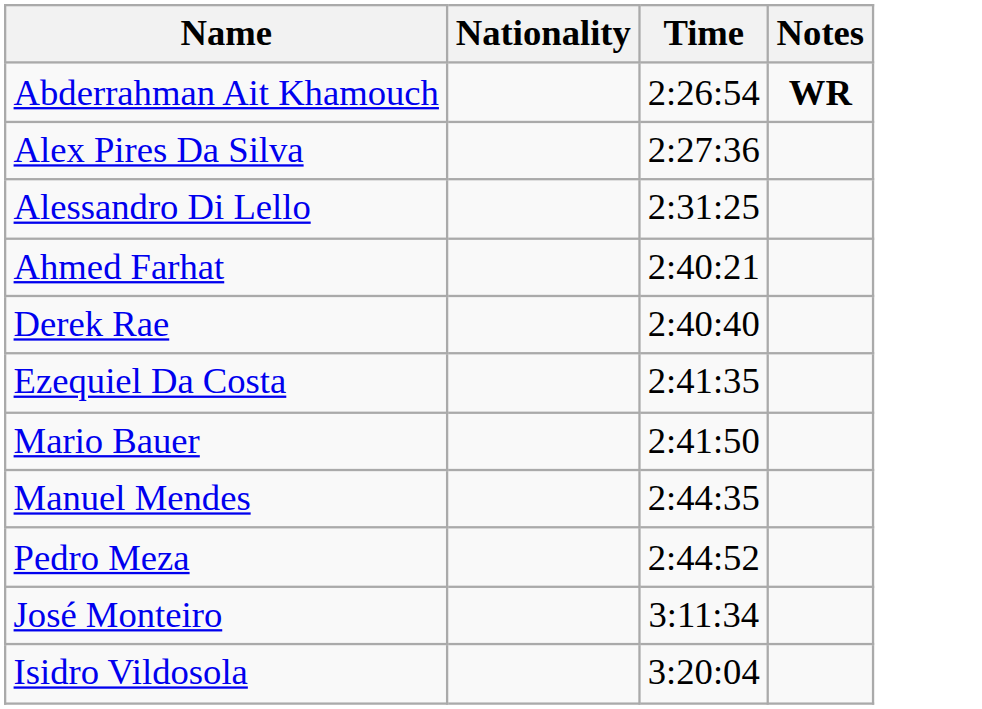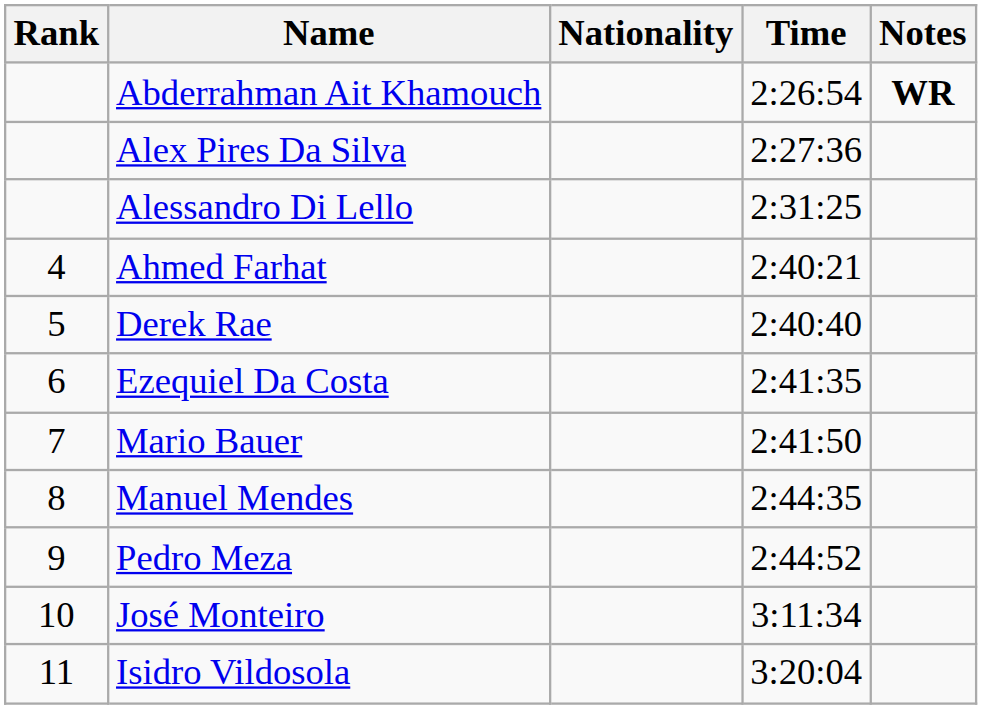+ column: Rank | 4 | 5 | 6 | 7 | 8 | 9 | 10 | 11
